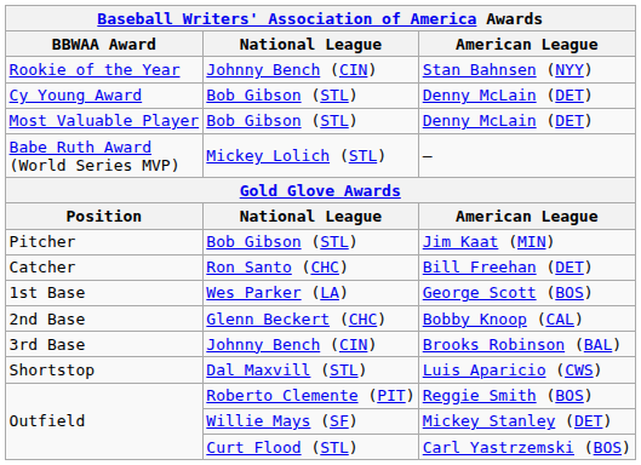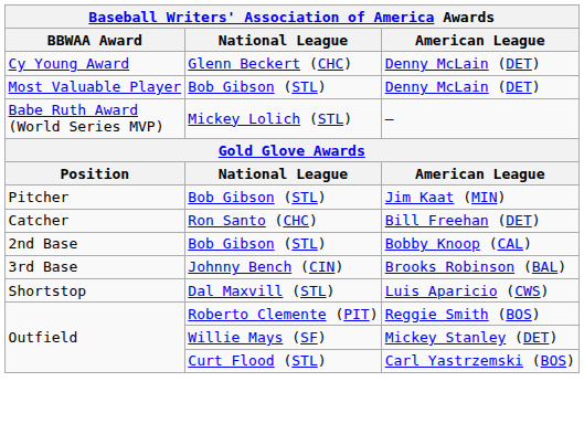- row: Rookie of the Year | Johnny Bench (CIN) | Stan Bahnsen (NYY)
Cy Young Award / Denny McLain (DET) | National League: Bob Gibson (STL) -> Glenn Beckert (CHC)
- row: 1st Base | Wes Parker (LA) | George Scott (BOS)
Bobby Knoop (CAL) | National League: Glenn Beckert (CHC) -> Bob Gibson (STL)
